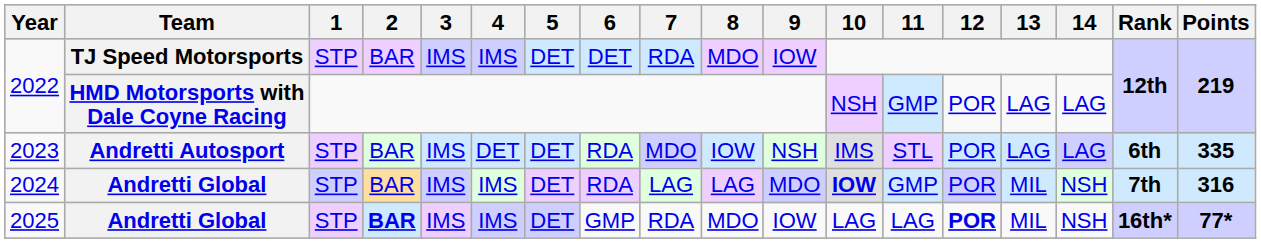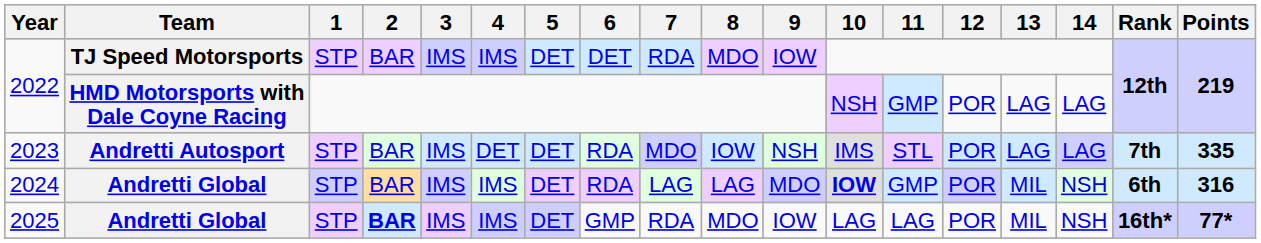2023 | Rank: 6th -> 7th
2024 | Rank: 7th -> 6th
2025 | 12: bold -> normal
